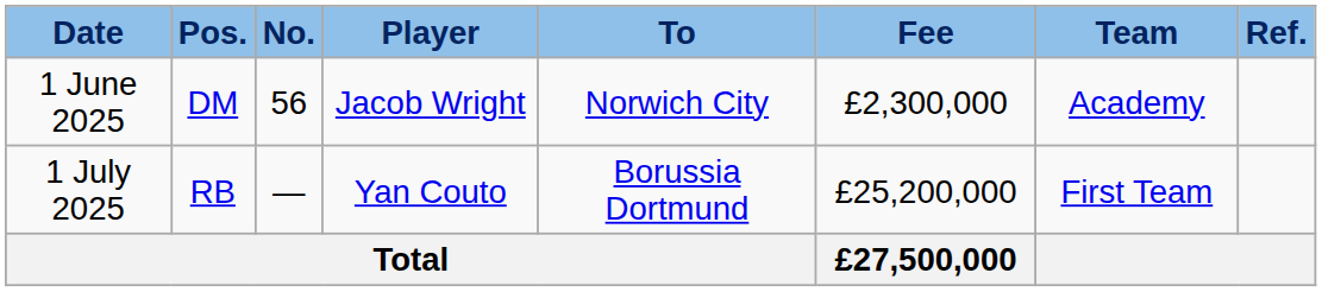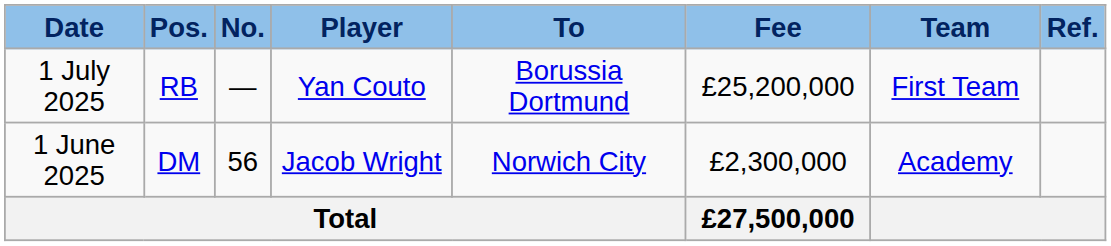rows swapped: 1 June 2025 <-> 1 July 2025
